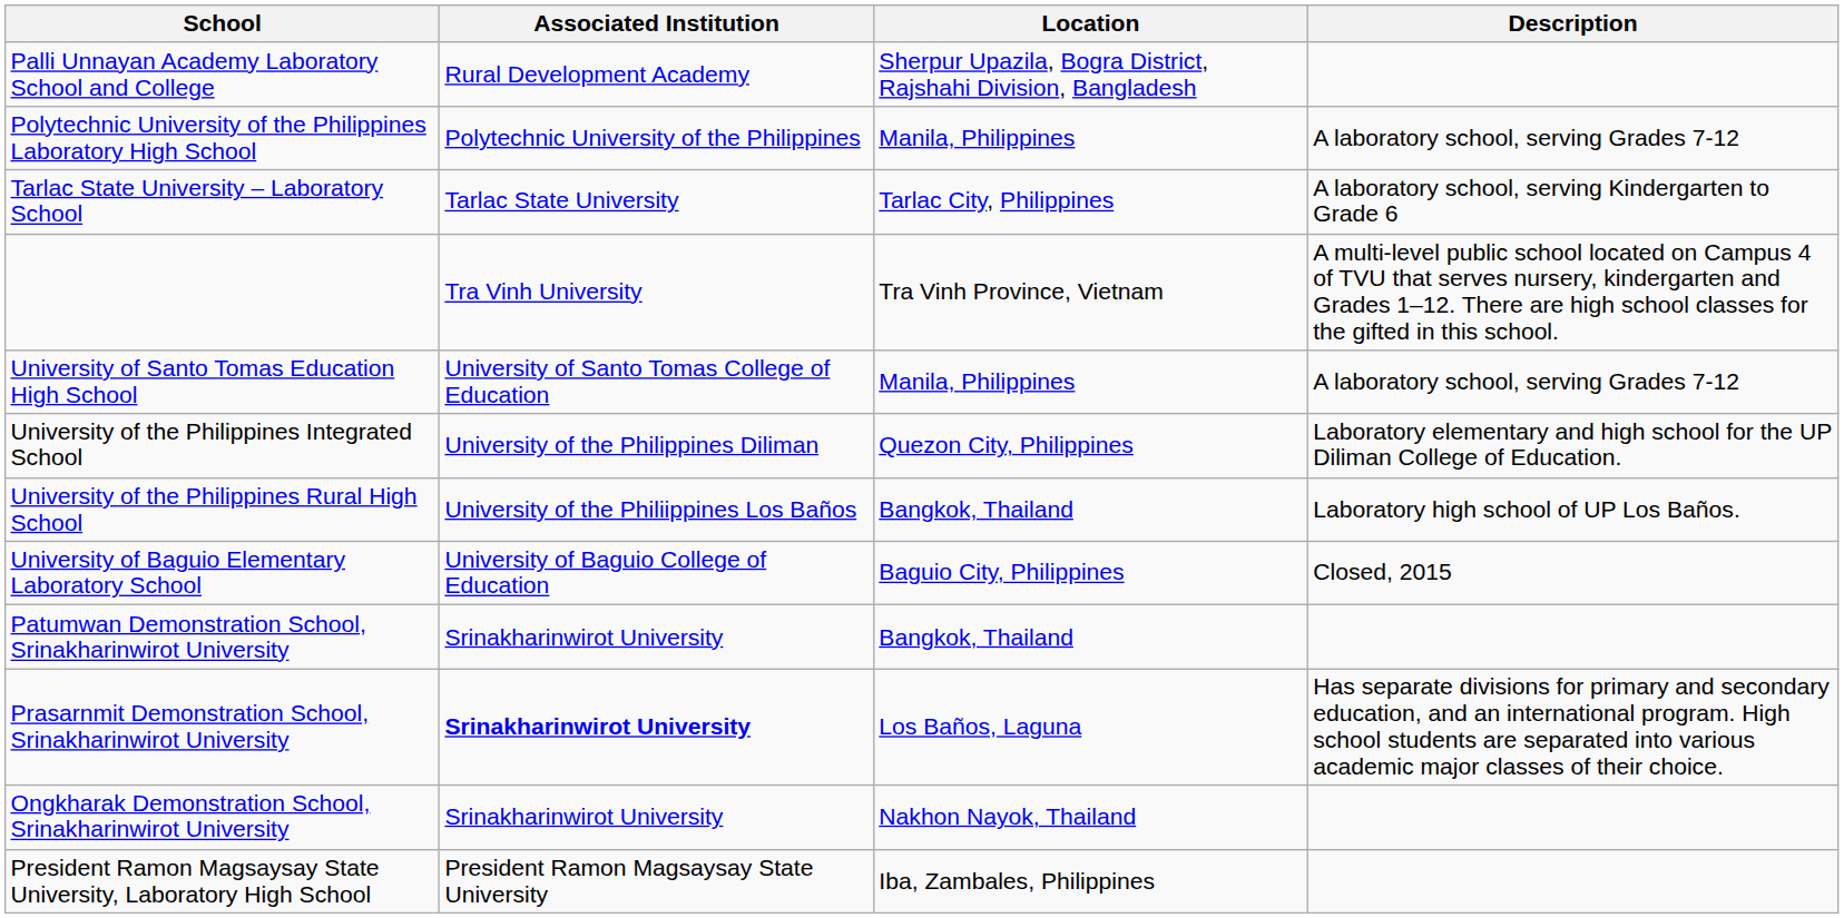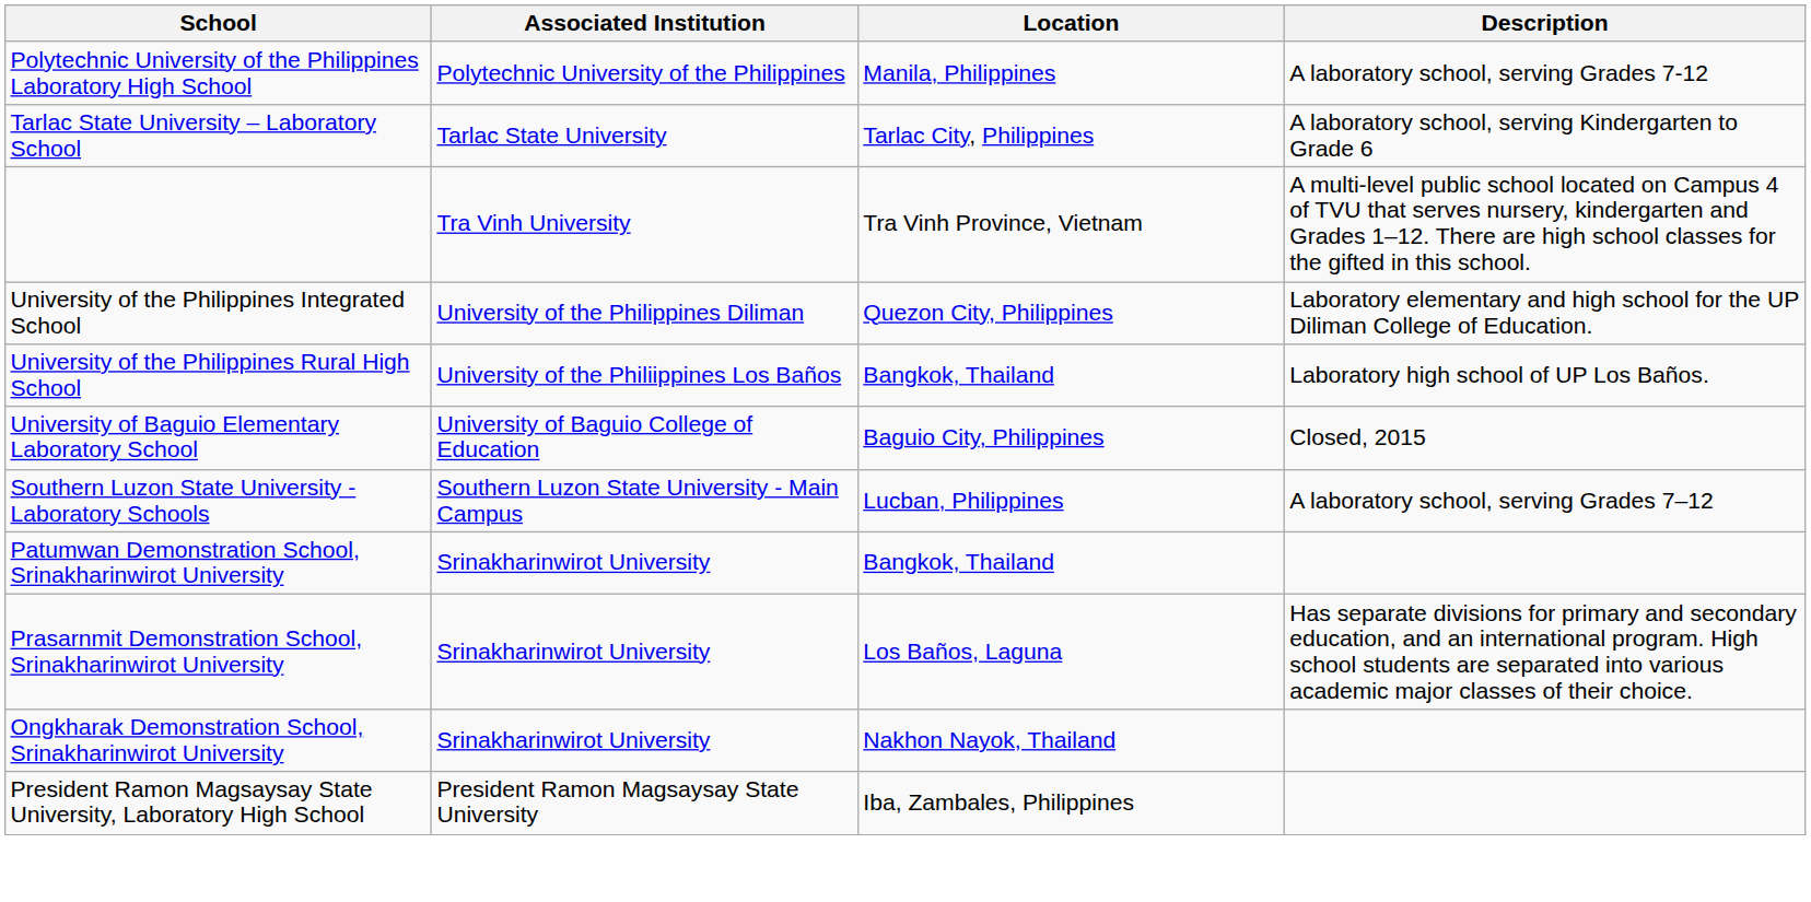- row: Palli Unnayan Academy Laboratory School and College | Rural Development Academy | Sherpur Upazila, Bogra District, Rajshahi Division, Bangladesh
- row: University of Santo Tomas Education High School | University of Santo Tomas College of Education | Manila, Philippines | A laboratory school, serving Grades 7-12
+ row: Southern Luzon State University - Laboratory Schools | Southern Luzon State University - Main Campus | Lucban, Philippines | A laboratory school, serving Grades 7–12
Prasarnmit Demonstration School, Srinakharinwirot University | Associated Institution: bold -> normal
